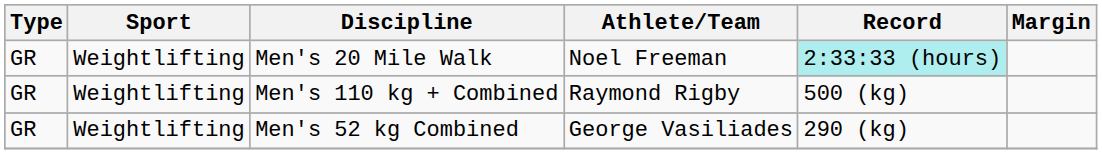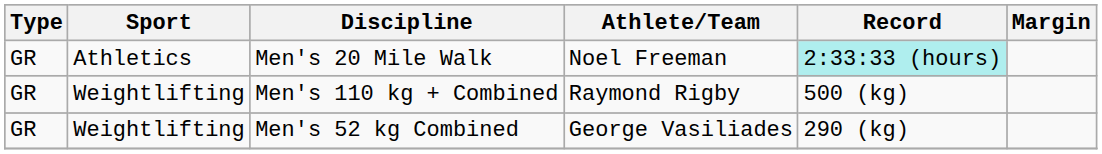Men's 20 Mile Walk | Sport: Weightlifting -> Athletics
